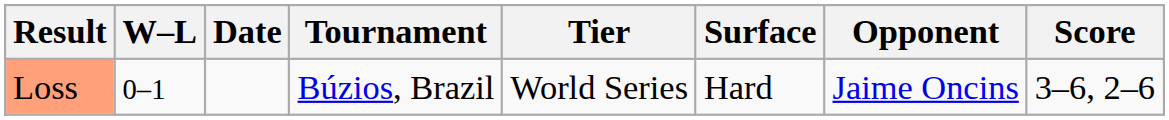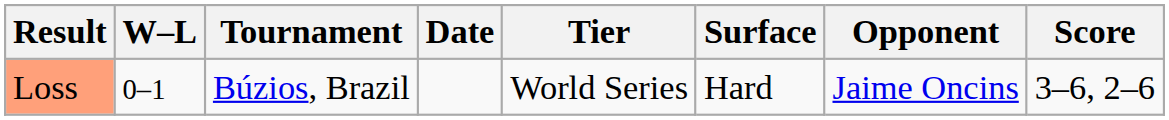columns swapped: Date <-> Tournament
